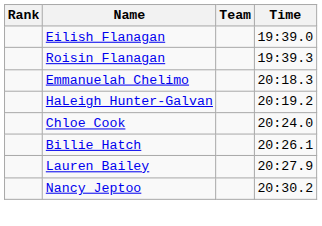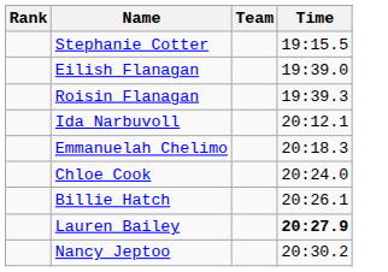+ row: Stephanie Cotter | 19:15.5
+ row: Ida Narbuvoll | 20:12.1
- row: HaLeigh Hunter-Galvan | 20:19.2
Lauren Bailey | Time: normal -> bold
